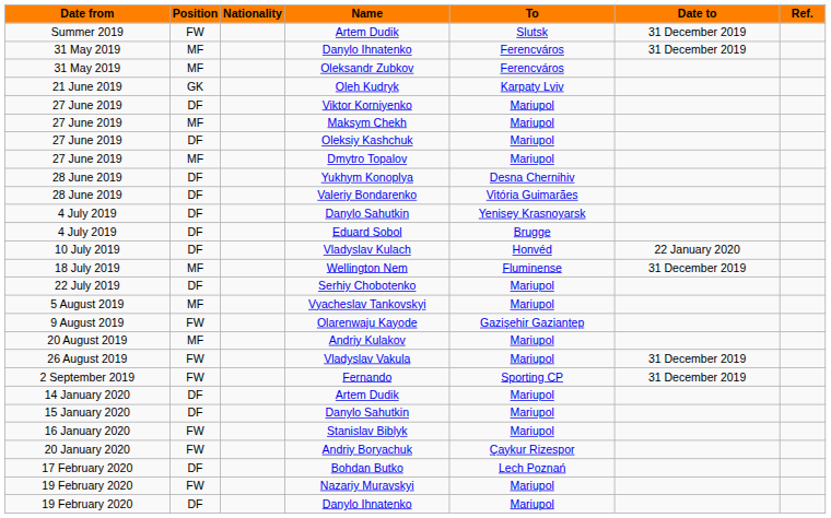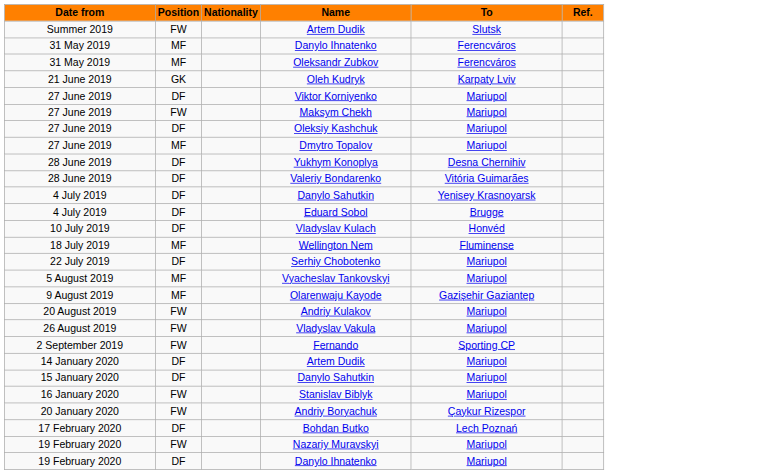- column: Date to | 31 December 2019 | 31 December 2019 | 22 January 2020 | 31 December 2019 | 31 December 2019 | 31 December 2019
Maksym Chekh | Position: MF -> FW
Olarenwaju Kayode | Position: FW -> MF
Andriy Kulakov | Position: MF -> FW
